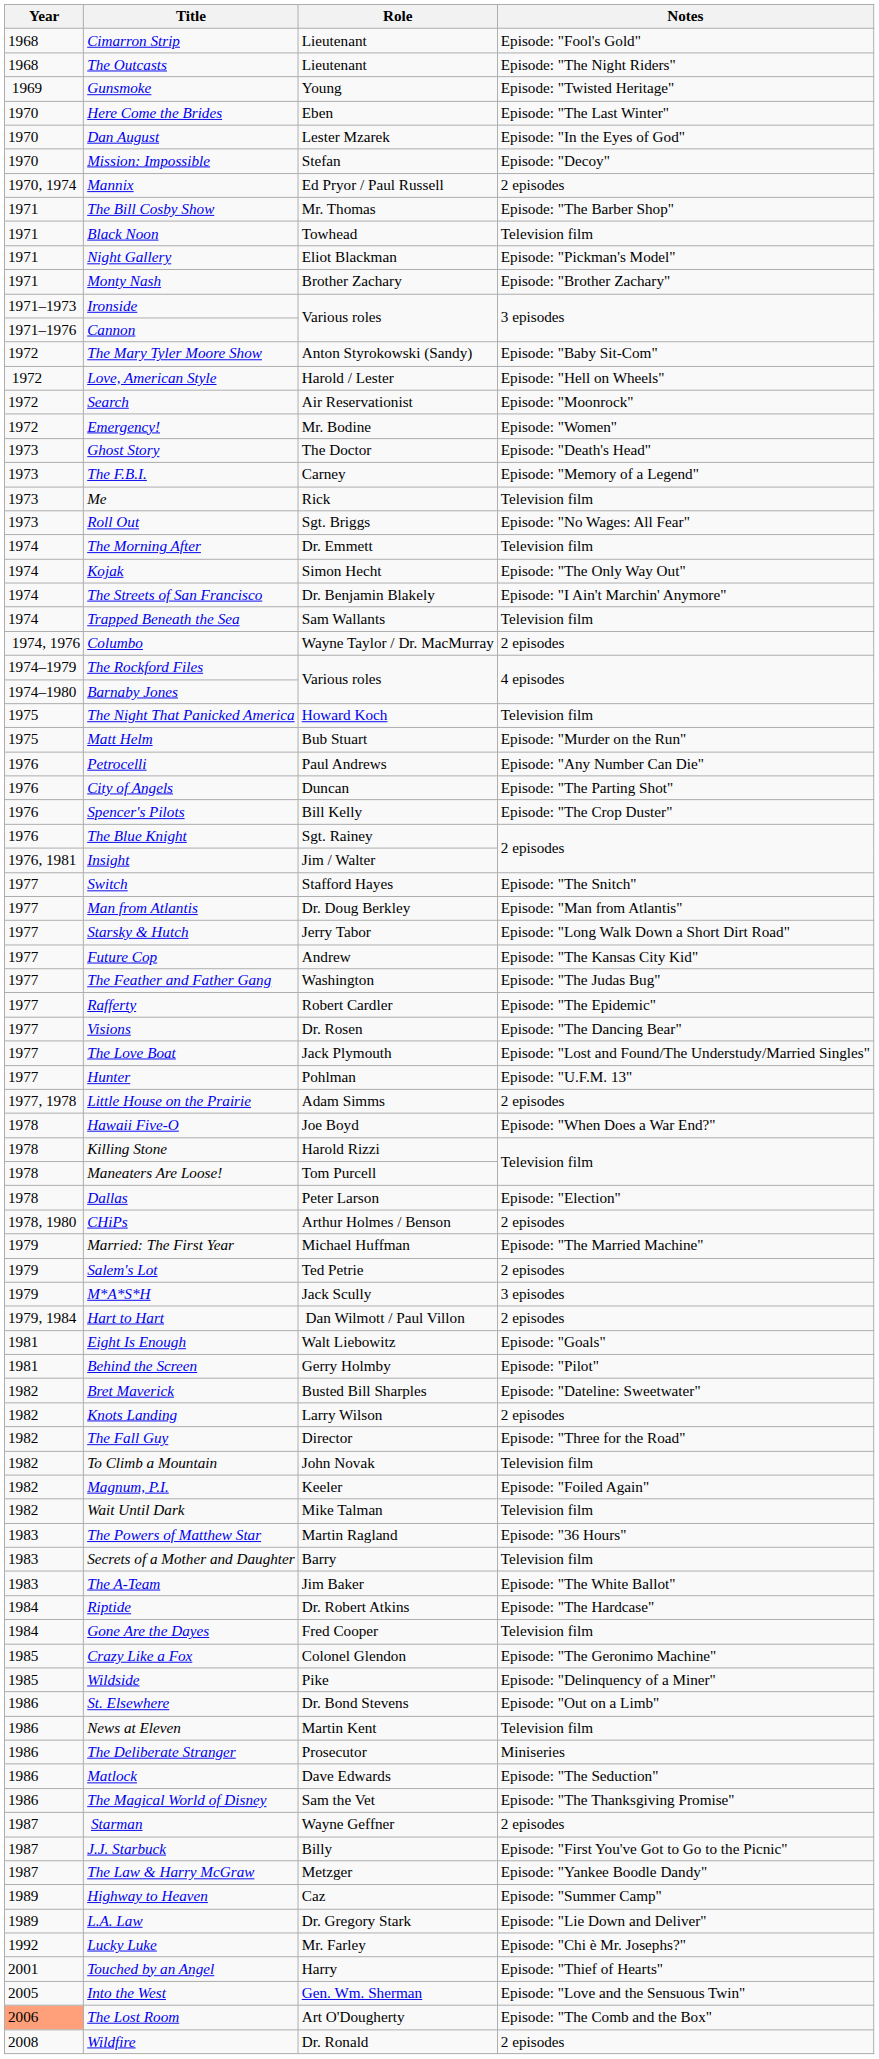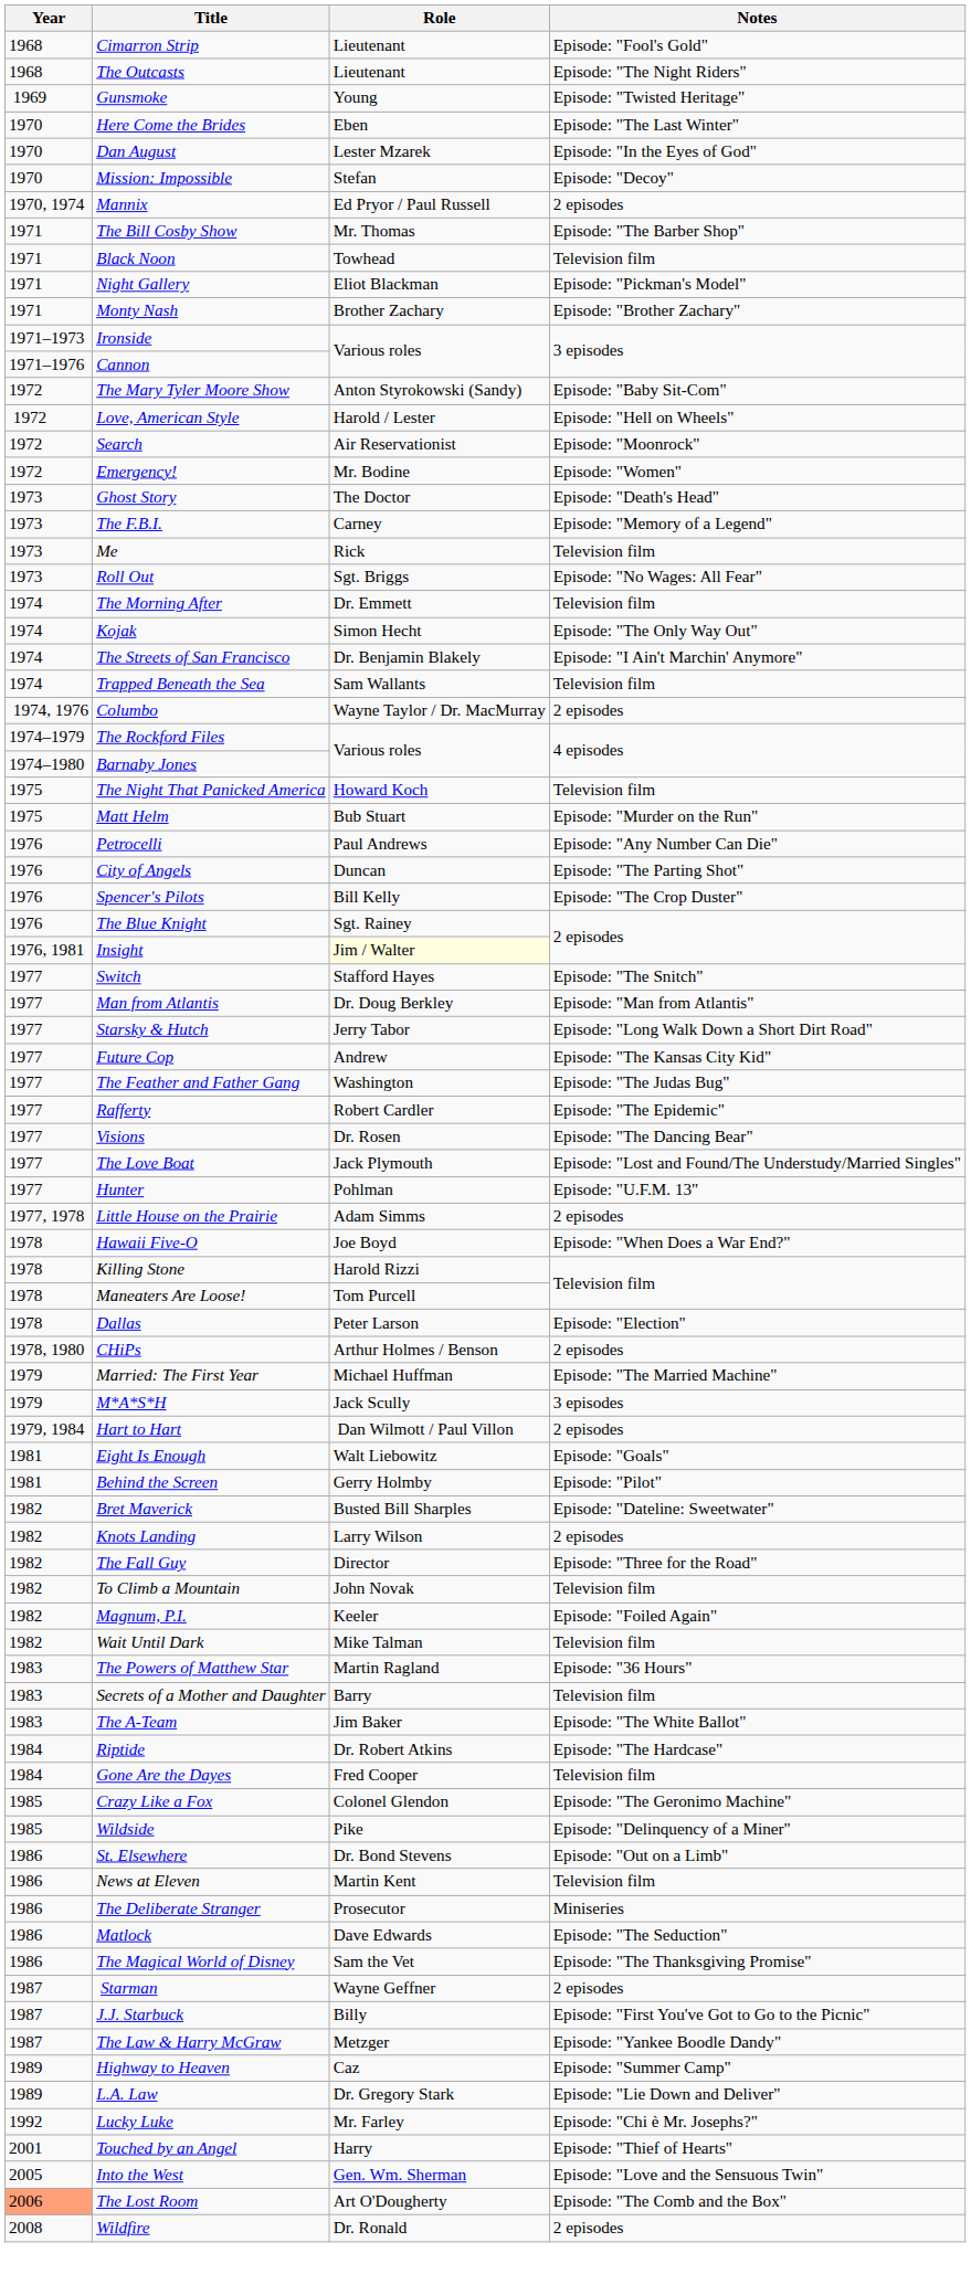Insight | Role: no background -> lightyellow background
- row: 1979 | Salem's Lot | Ted Petrie | 2 episodes
